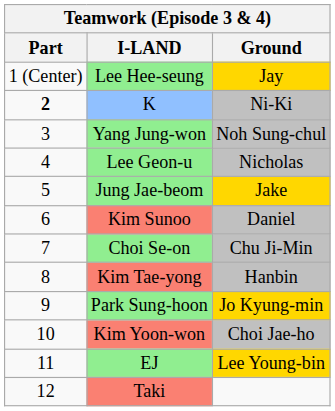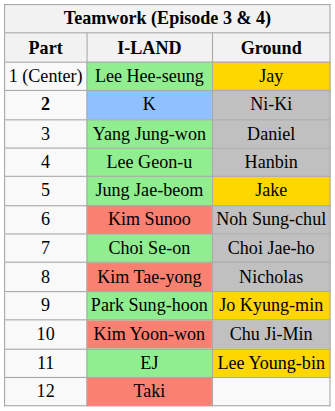Yang Jung-won | Ground: Noh Sung-chul -> Daniel
Lee Geon-u | Ground: Nicholas -> Hanbin
Kim Sunoo | Ground: Daniel -> Noh Sung-chul
Choi Se-on | Ground: Chu Ji-Min -> Choi Jae-ho
Kim Tae-yong | Ground: Hanbin -> Nicholas
Kim Yoon-won | Ground: Choi Jae-ho -> Chu Ji-Min
